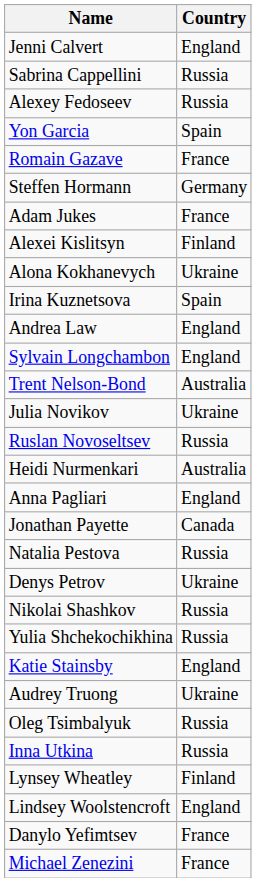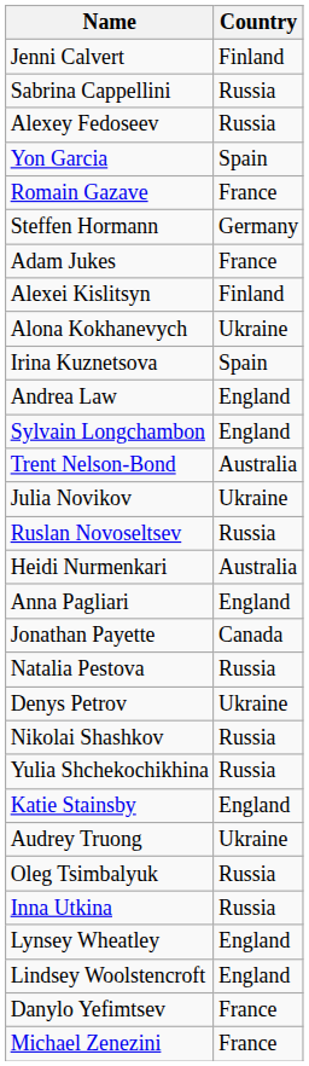Jenni Calvert | Country: England -> Finland
Lynsey Wheatley | Country: Finland -> England
